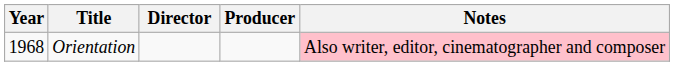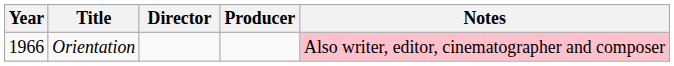Orientation | Year: 1968 -> 1966
